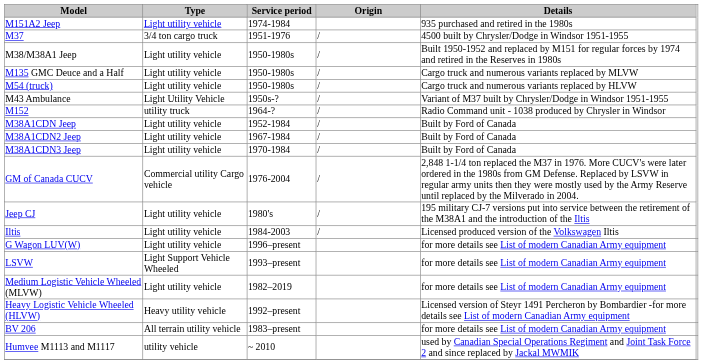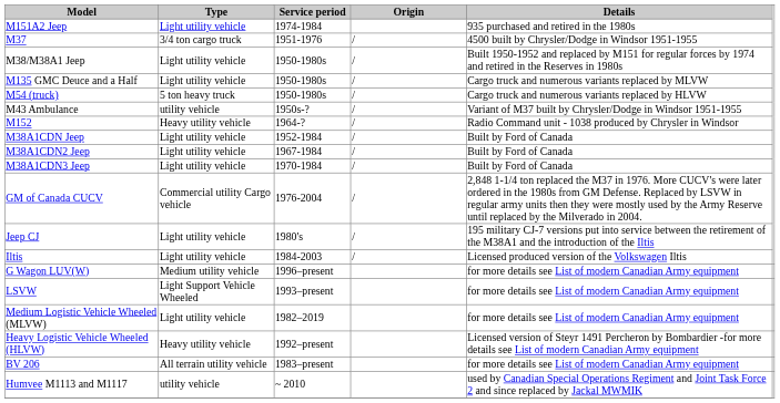M54 (truck) | Type: Light utility vehicle -> 5 ton heavy truck
M43 Ambulance | Type: Light Utility Vehicle -> utility vehicle
M152 | Type: utility truck -> Heavy utility vehicle
G Wagon LUV(W) | Type: Light utility vehicle -> Medium utility vehicle
